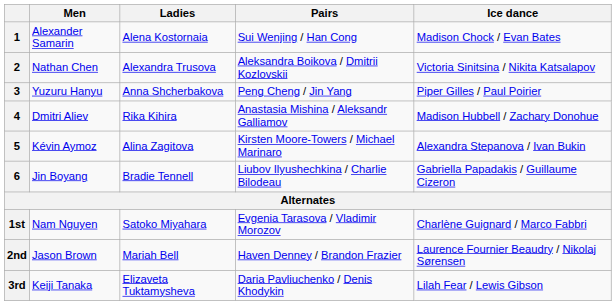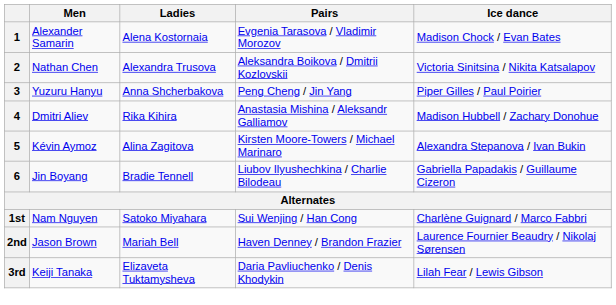1 | Pairs: Sui Wenjing / Han Cong -> Evgenia Tarasova / Vladimir Morozov
1st | Pairs: Evgenia Tarasova / Vladimir Morozov -> Sui Wenjing / Han Cong
